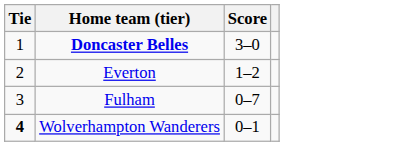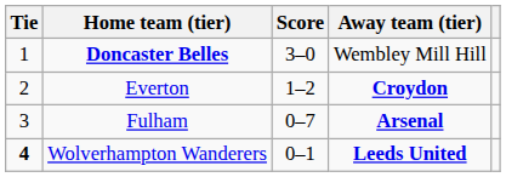+ column: Away team (tier) | Wembley Mill Hill | Croydon | Arsenal | Leeds United
